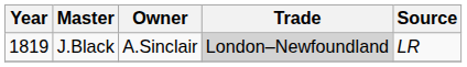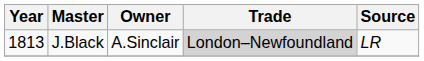J.Black | Year: 1819 -> 1813
